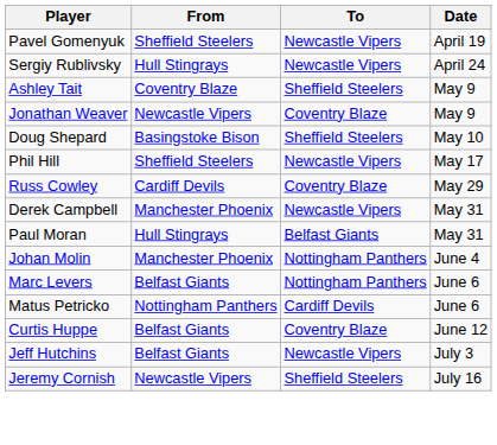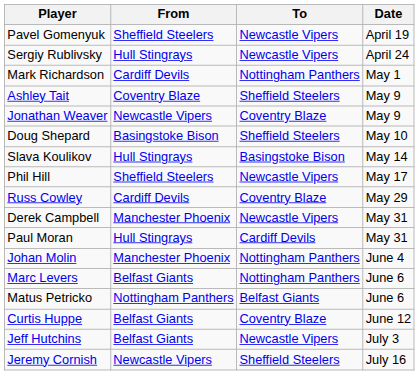+ row: Mark Richardson | Cardiff Devils | Nottingham Panthers | May 1
+ row: Slava Koulikov | Hull Stingrays | Basingstoke Bison | May 14
Paul Moran | To: Belfast Giants -> Cardiff Devils
Matus Petricko | To: Cardiff Devils -> Belfast Giants
